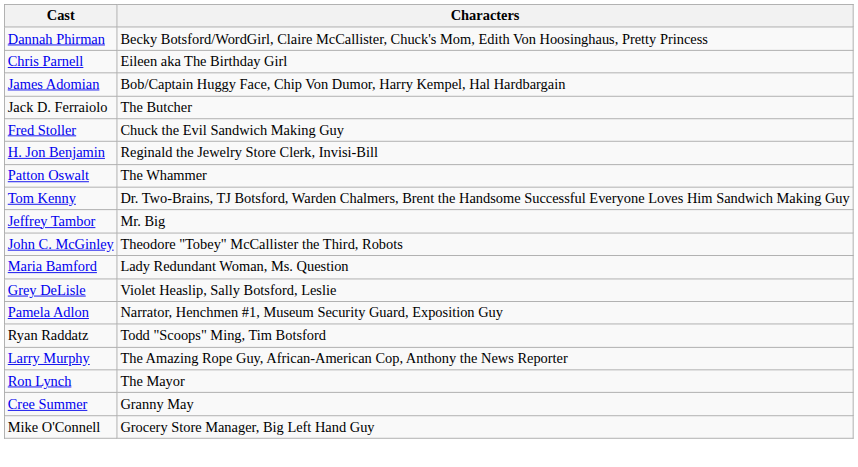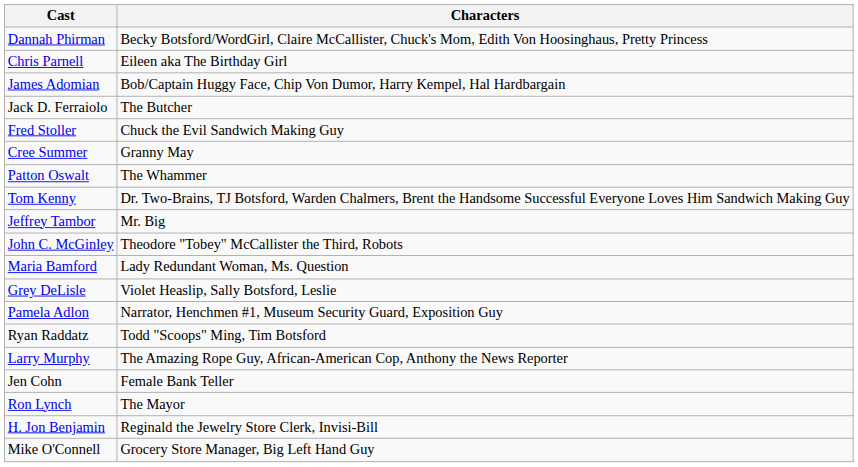rows swapped: Cree Summer <-> H. Jon Benjamin
+ row: Jen Cohn | Female Bank Teller
